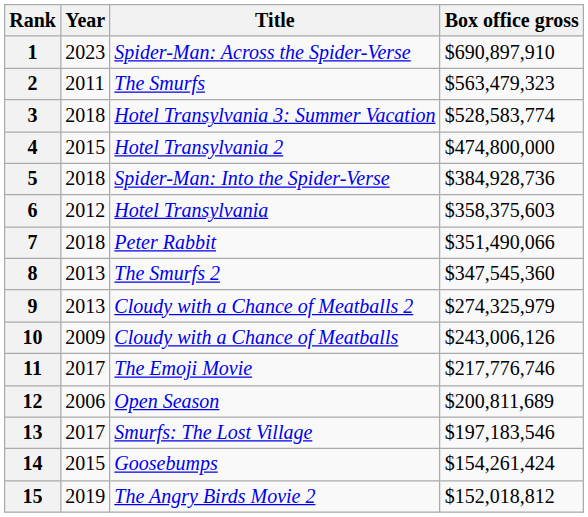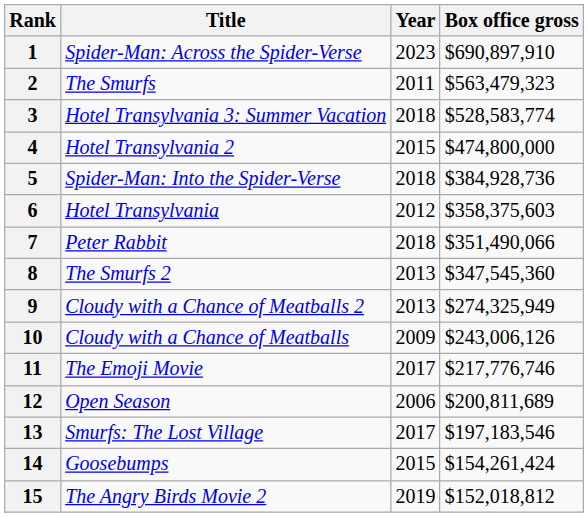columns swapped: Title <-> Year
9 | Box office gross: $274,325,979 -> $274,325,949
